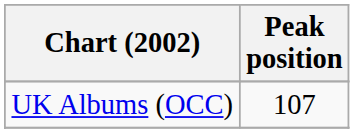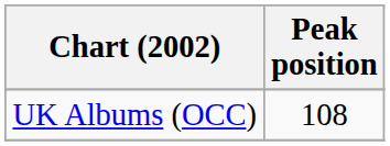UK Albums (OCC) | Peak position: 107 -> 108
